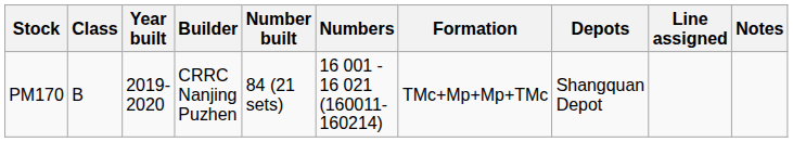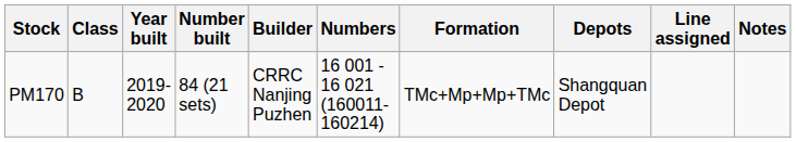columns swapped: Builder <-> Number built
